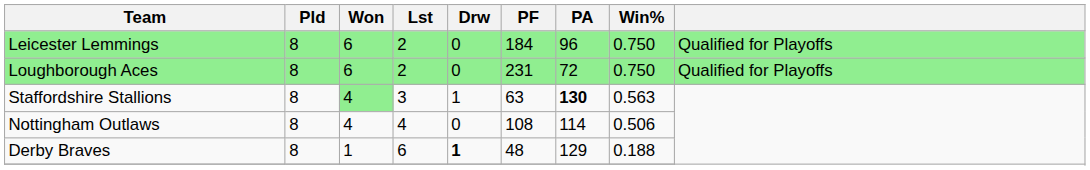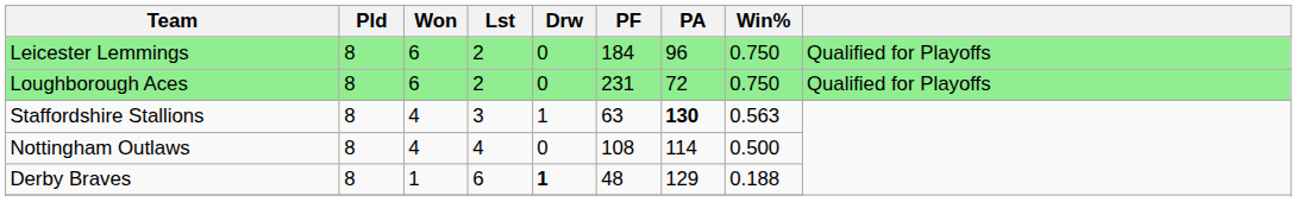Staffordshire Stallions | Won: lightgreen background -> no background
Nottingham Outlaws | Win%: 0.506 -> 0.500
